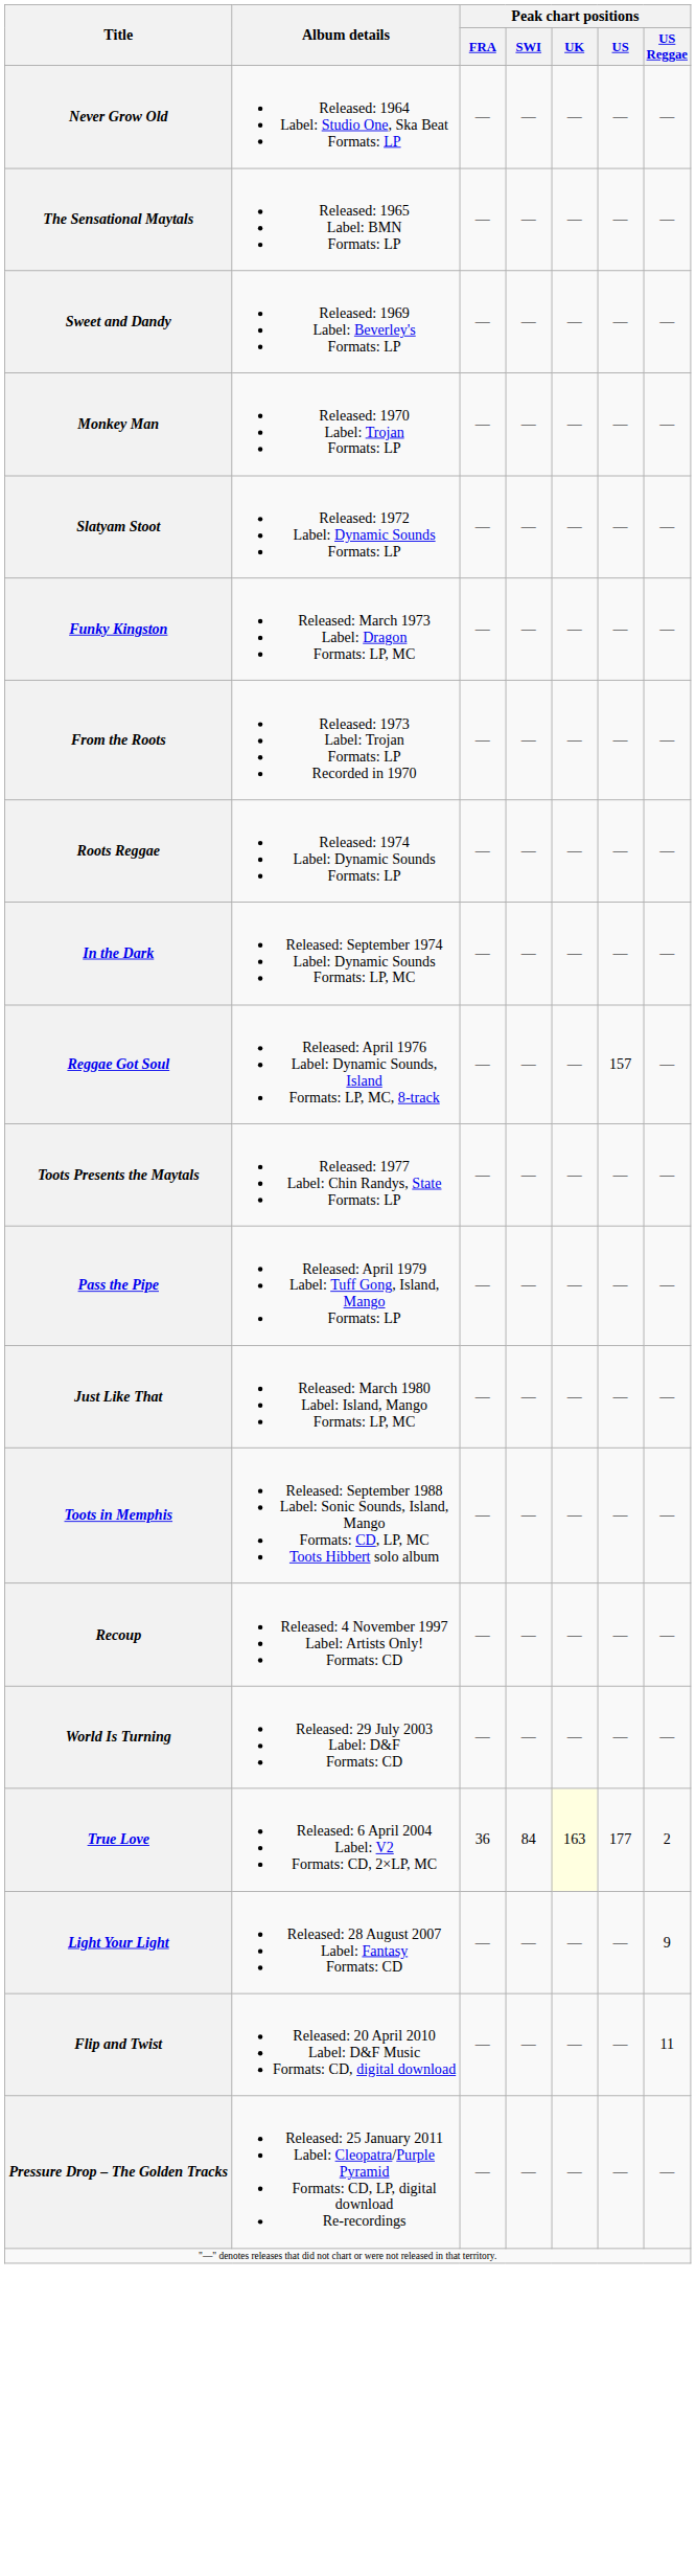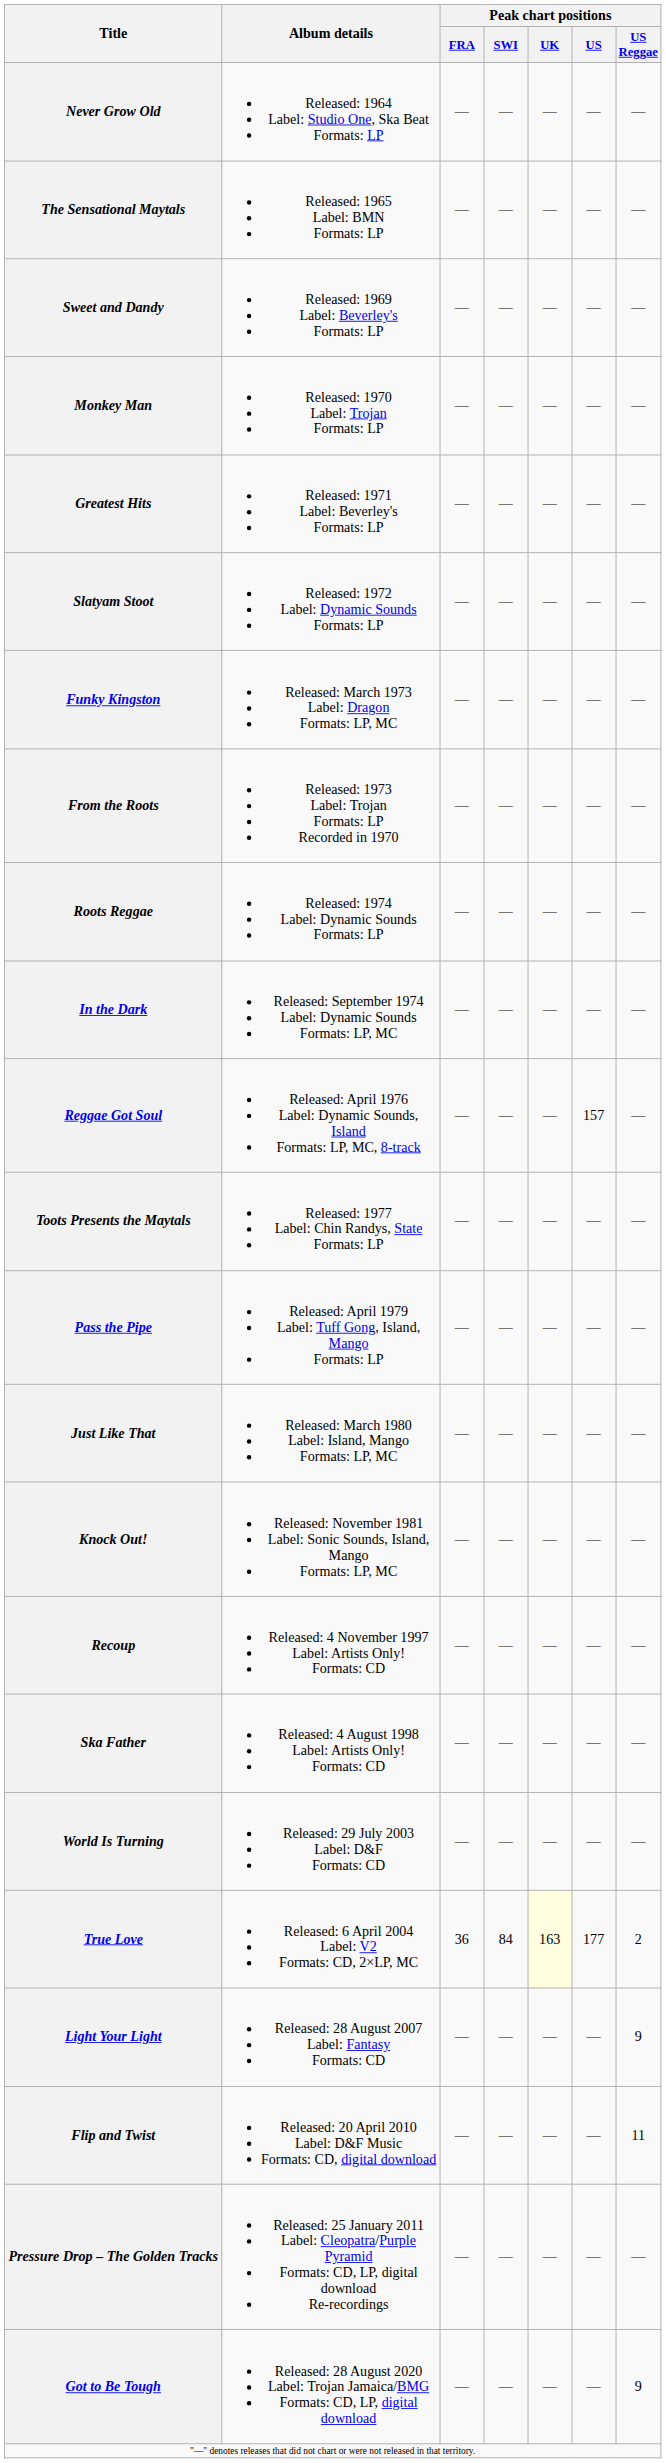+ row: Greatest Hits | Released: 1971 Label: Beverley's Formats: LP | — | — | — | — | —
+ row: Knock Out! | Released: November 1981 Label: Sonic Sounds, Island, Mango Formats: LP, MC | — | — | — | — | —
- row: Toots in Memphis | Released: September 1988 Label: Sonic Sounds, Island, Mango Formats: CD, LP, MC Toots Hibbert solo album | — | — | — | — | —
+ row: Ska Father | Released: 4 August 1998 Label: Artists Only! Formats: CD | — | — | — | — | —
+ row: Got to Be Tough | Released: 28 August 2020 Label: Trojan Jamaica/BMG Formats: CD, LP, digital download | — | — | — | — | 9
